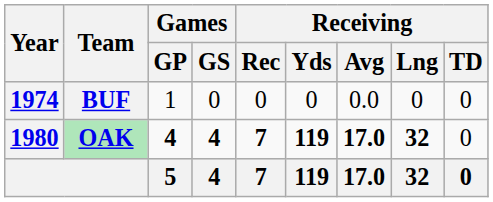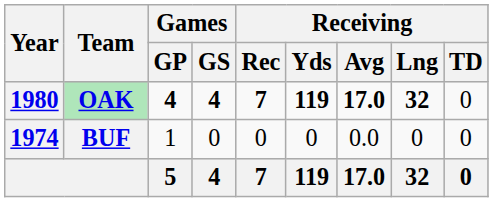rows swapped: BUF <-> OAK
